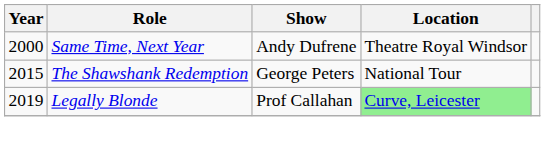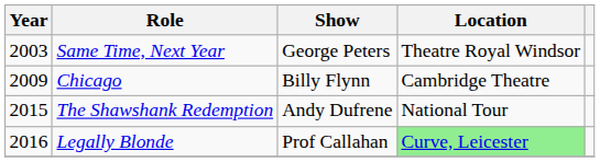Same Time, Next Year | Year: 2000 -> 2003
Same Time, Next Year | Show: Andy Dufrene -> George Peters
+ row: 2009 | Chicago | Billy Flynn | Cambridge Theatre
The Shawshank Redemption | Show: George Peters -> Andy Dufrene
Legally Blonde | Year: 2019 -> 2016
